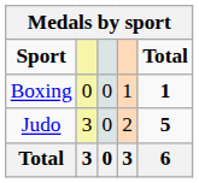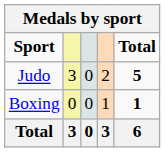rows swapped: Boxing <-> Judo
